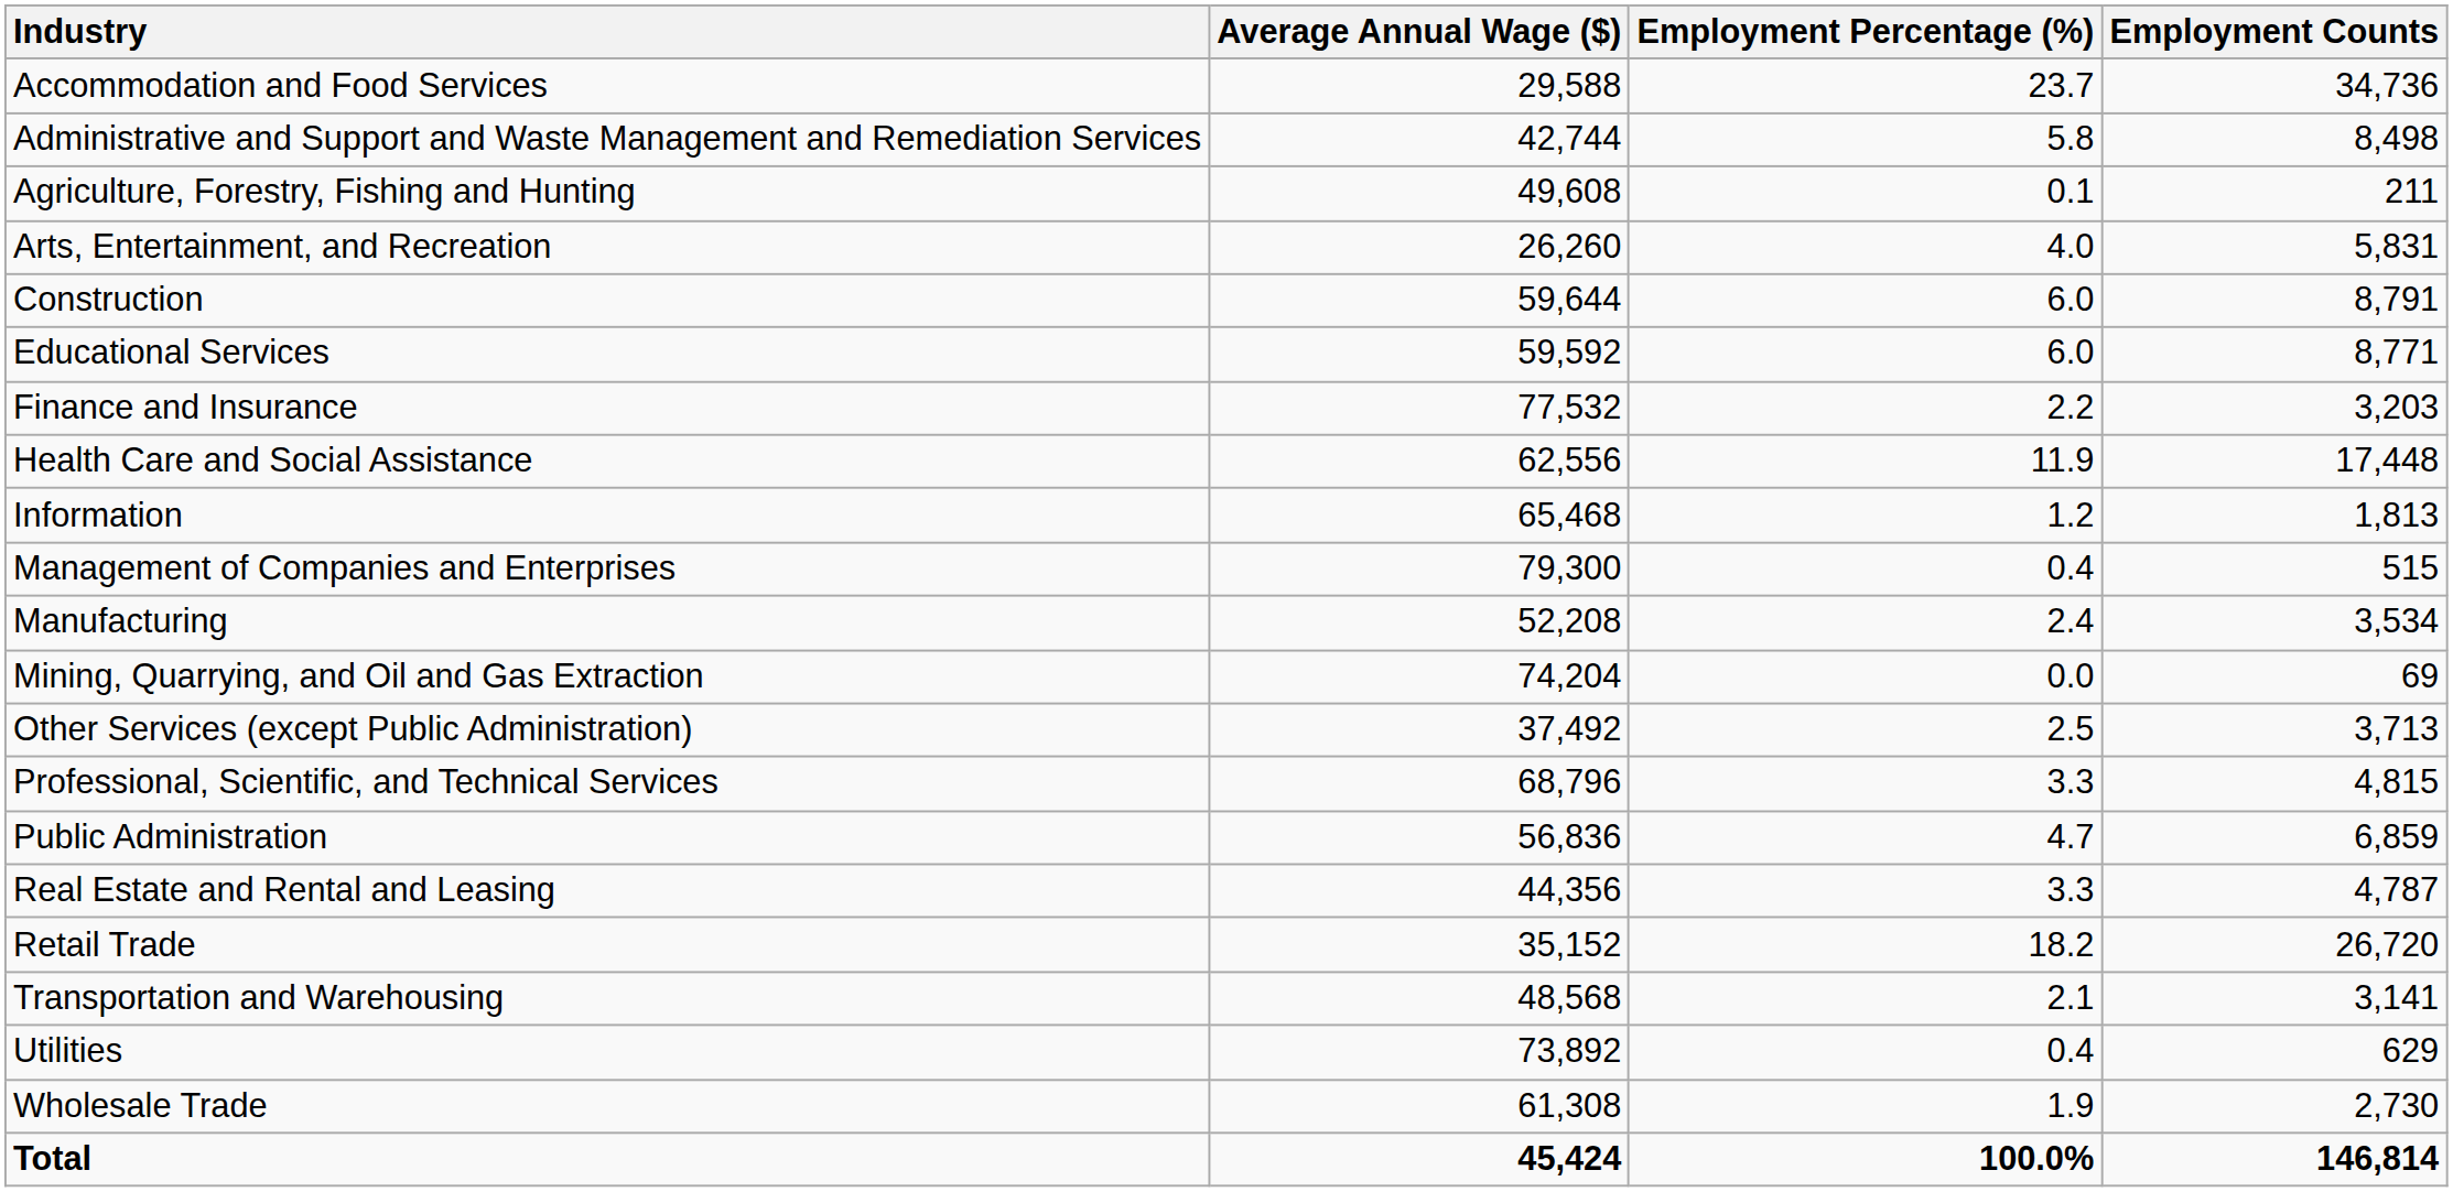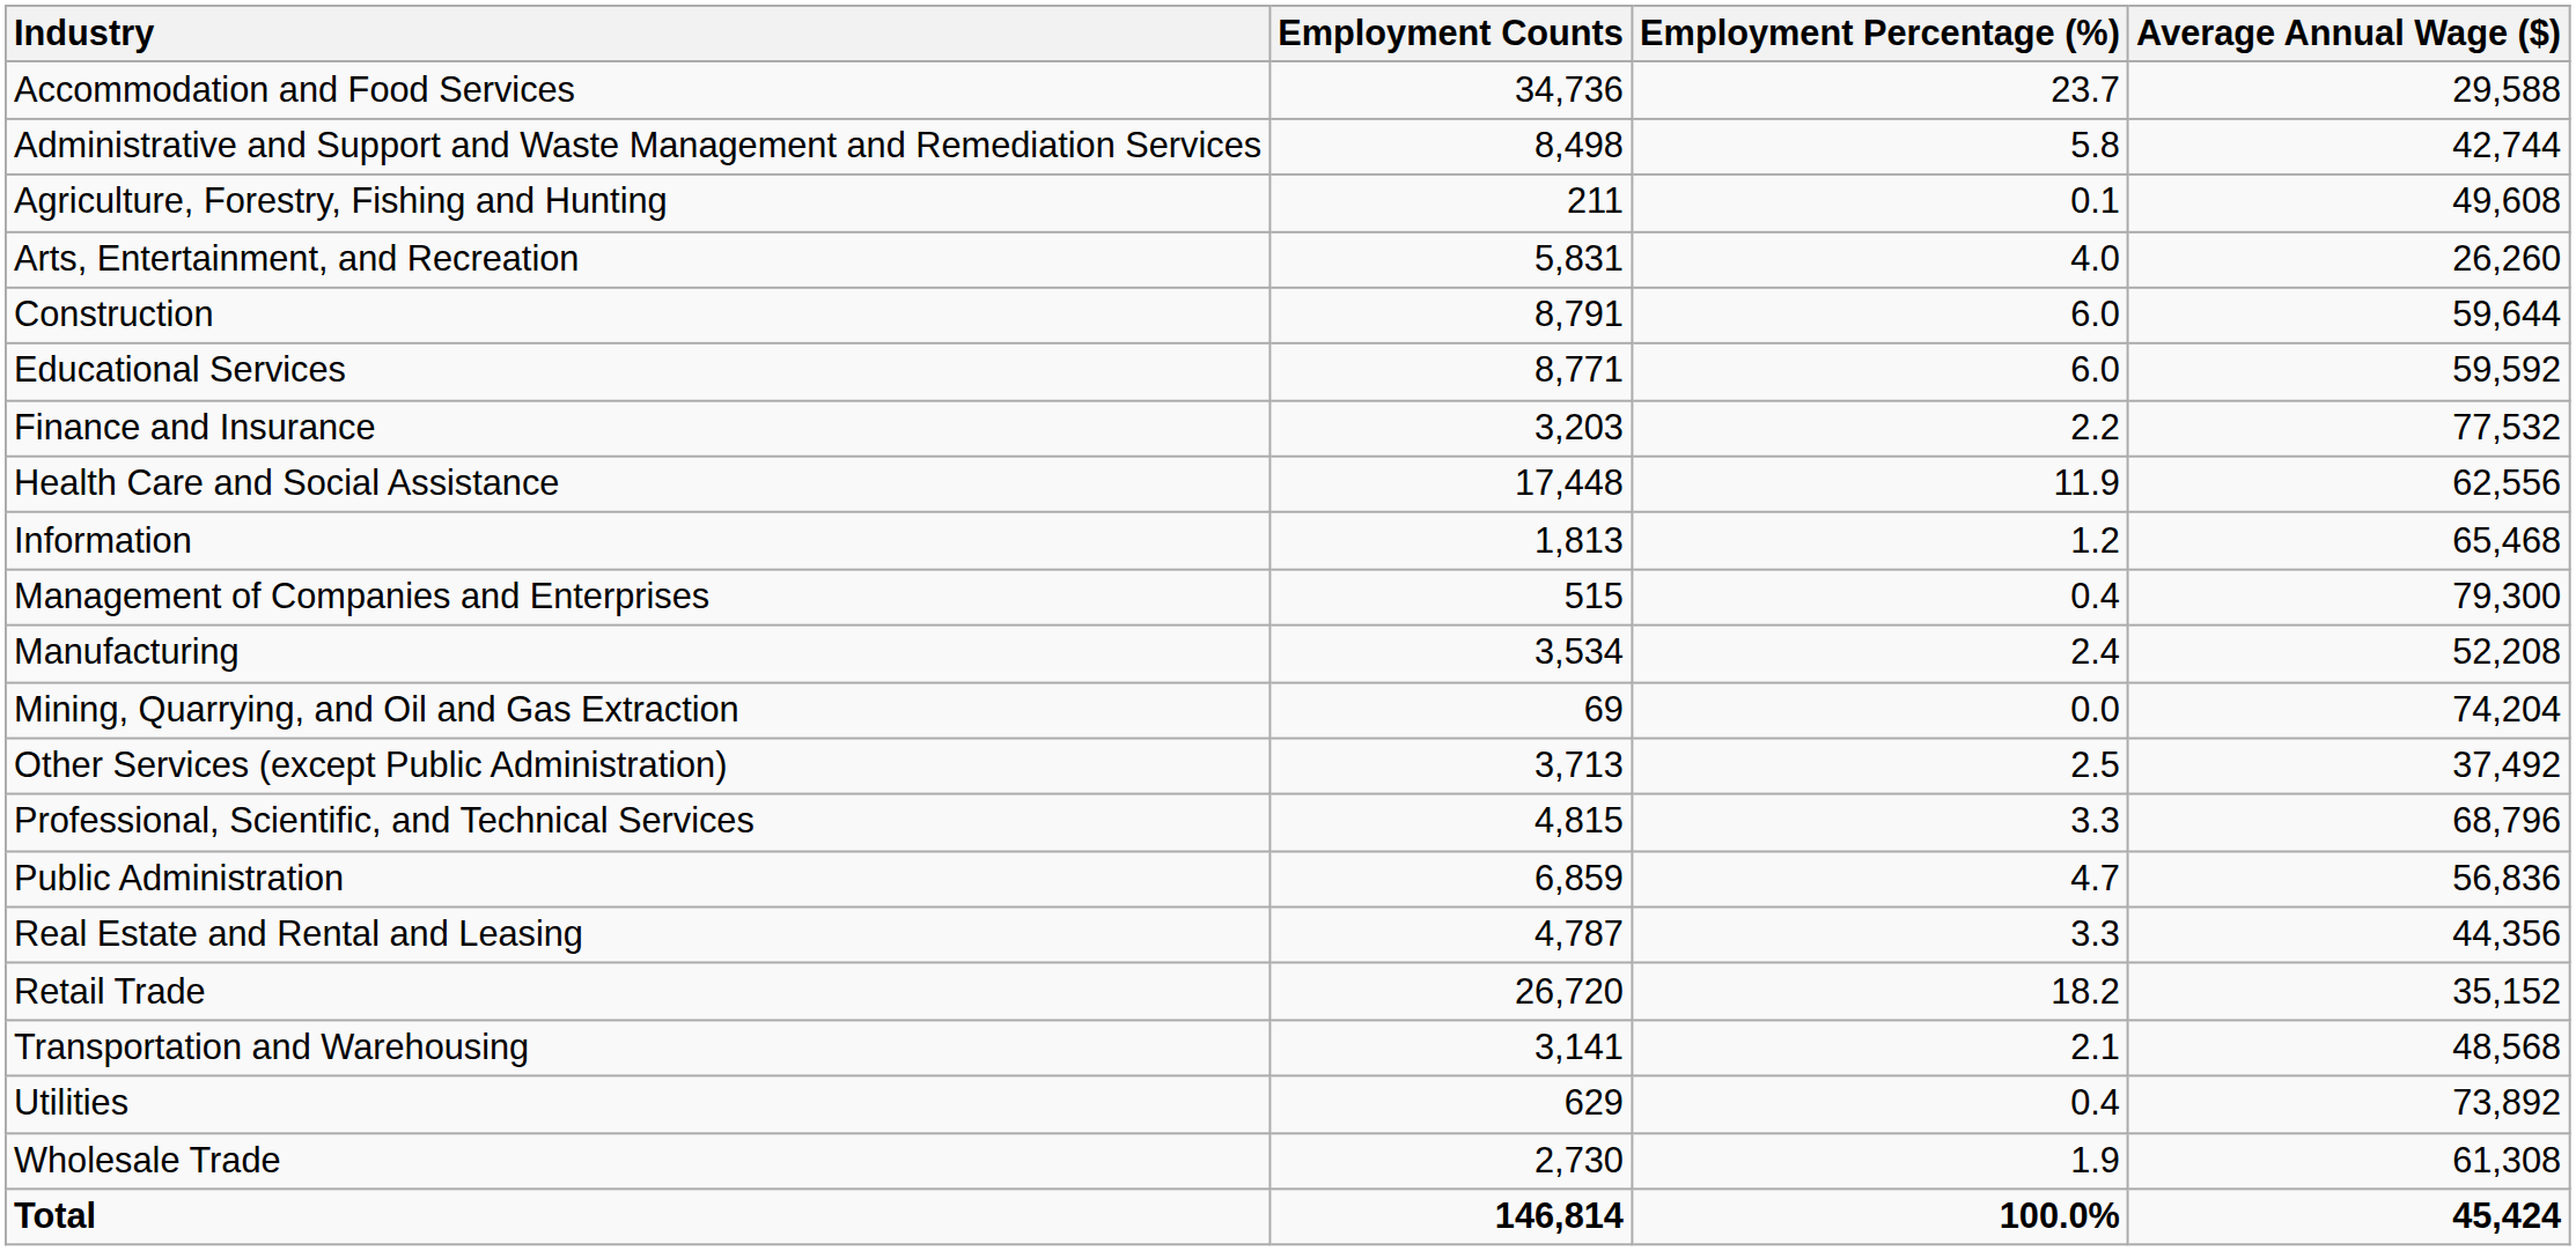columns swapped: Employment Counts <-> Average Annual Wage ($)
